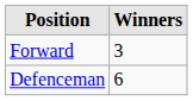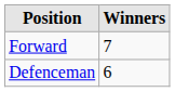Forward | Winners: 3 -> 7
